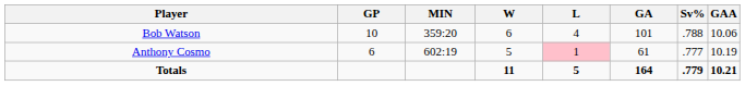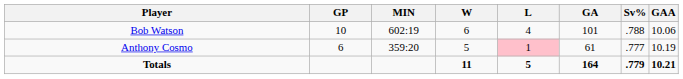Bob Watson | MIN: 359:20 -> 602:19
Anthony Cosmo | MIN: 602:19 -> 359:20
